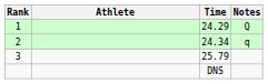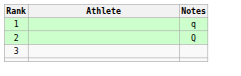- column: Time | 24.29 | 24.34 | 25.79 | DNS
1 | Notes: Q -> q
2 | Notes: q -> Q
